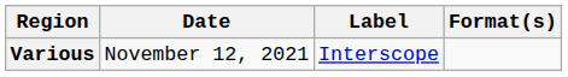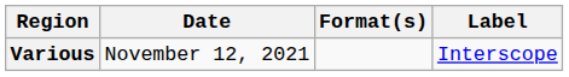columns swapped: Format(s) <-> Label
